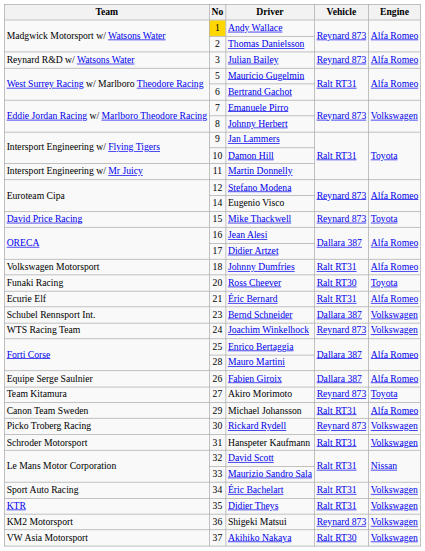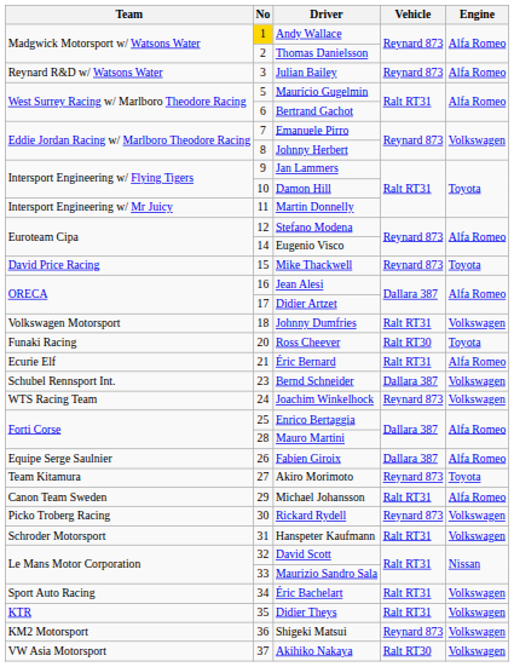Johnny Dumfries | Engine: Alfa Romeo -> Volkswagen
